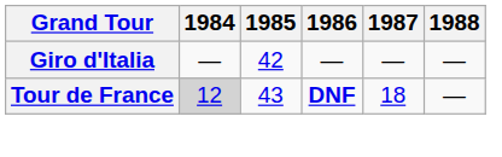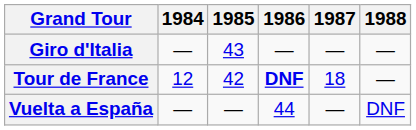Giro d'Italia | 1985: 42 -> 43
Tour de France | 1984: lightgrey background -> no background
Tour de France | 1985: 43 -> 42
+ row: Vuelta a España | — | — | 44 | — | DNF
